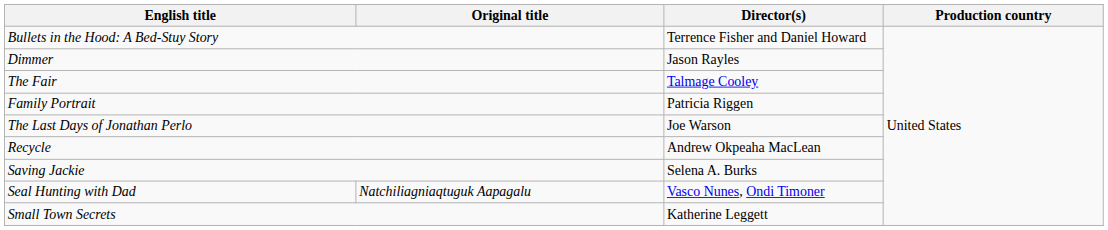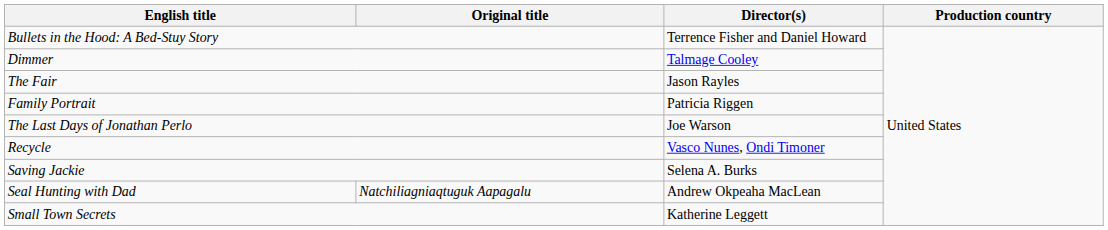Dimmer | Director(s): Jason Rayles -> Talmage Cooley
The Fair | Director(s): Talmage Cooley -> Jason Rayles
Recycle | Director(s): Andrew Okpeaha MacLean -> Vasco Nunes, Ondi Timoner
Seal Hunting with Dad | Director(s): Vasco Nunes, Ondi Timoner -> Andrew Okpeaha MacLean
